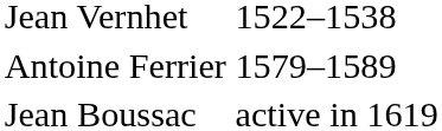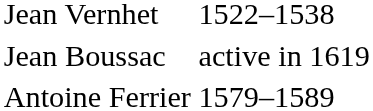rows swapped: Antoine Ferrier <-> Jean Boussac
